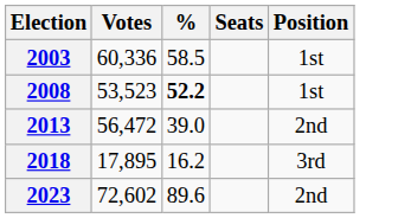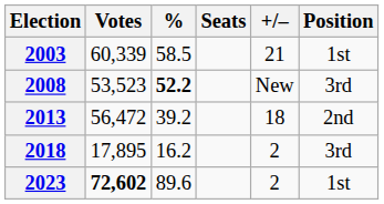+ column: +/– | 21 | New | 18 | 2 | 2
2003 | Votes: 60,336 -> 60,339
2008 | Position: 1st -> 3rd
2013 | %: 39.0 -> 39.2
2023 | Votes: normal -> bold
2023 | Position: 2nd -> 1st
